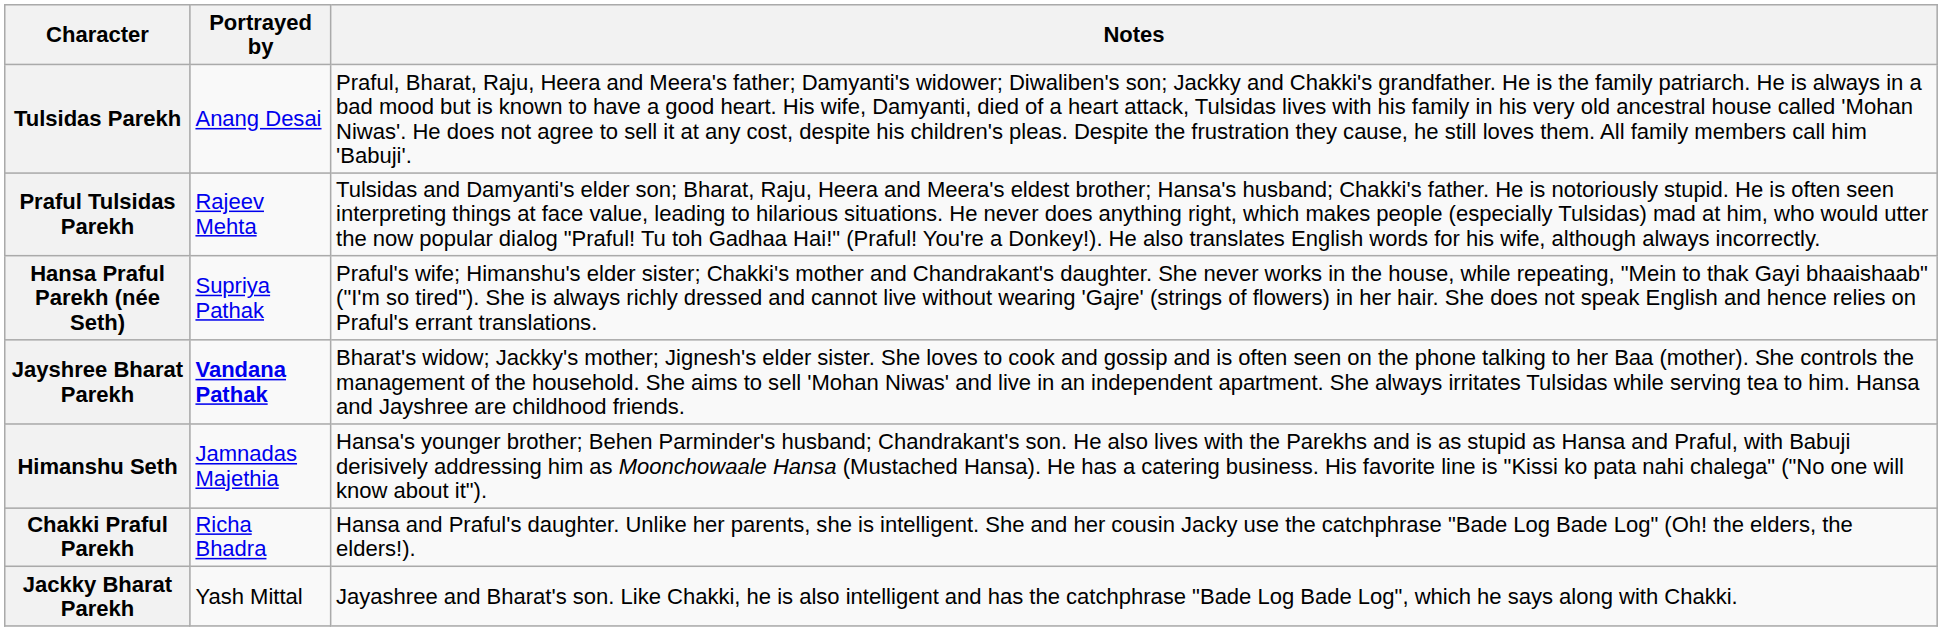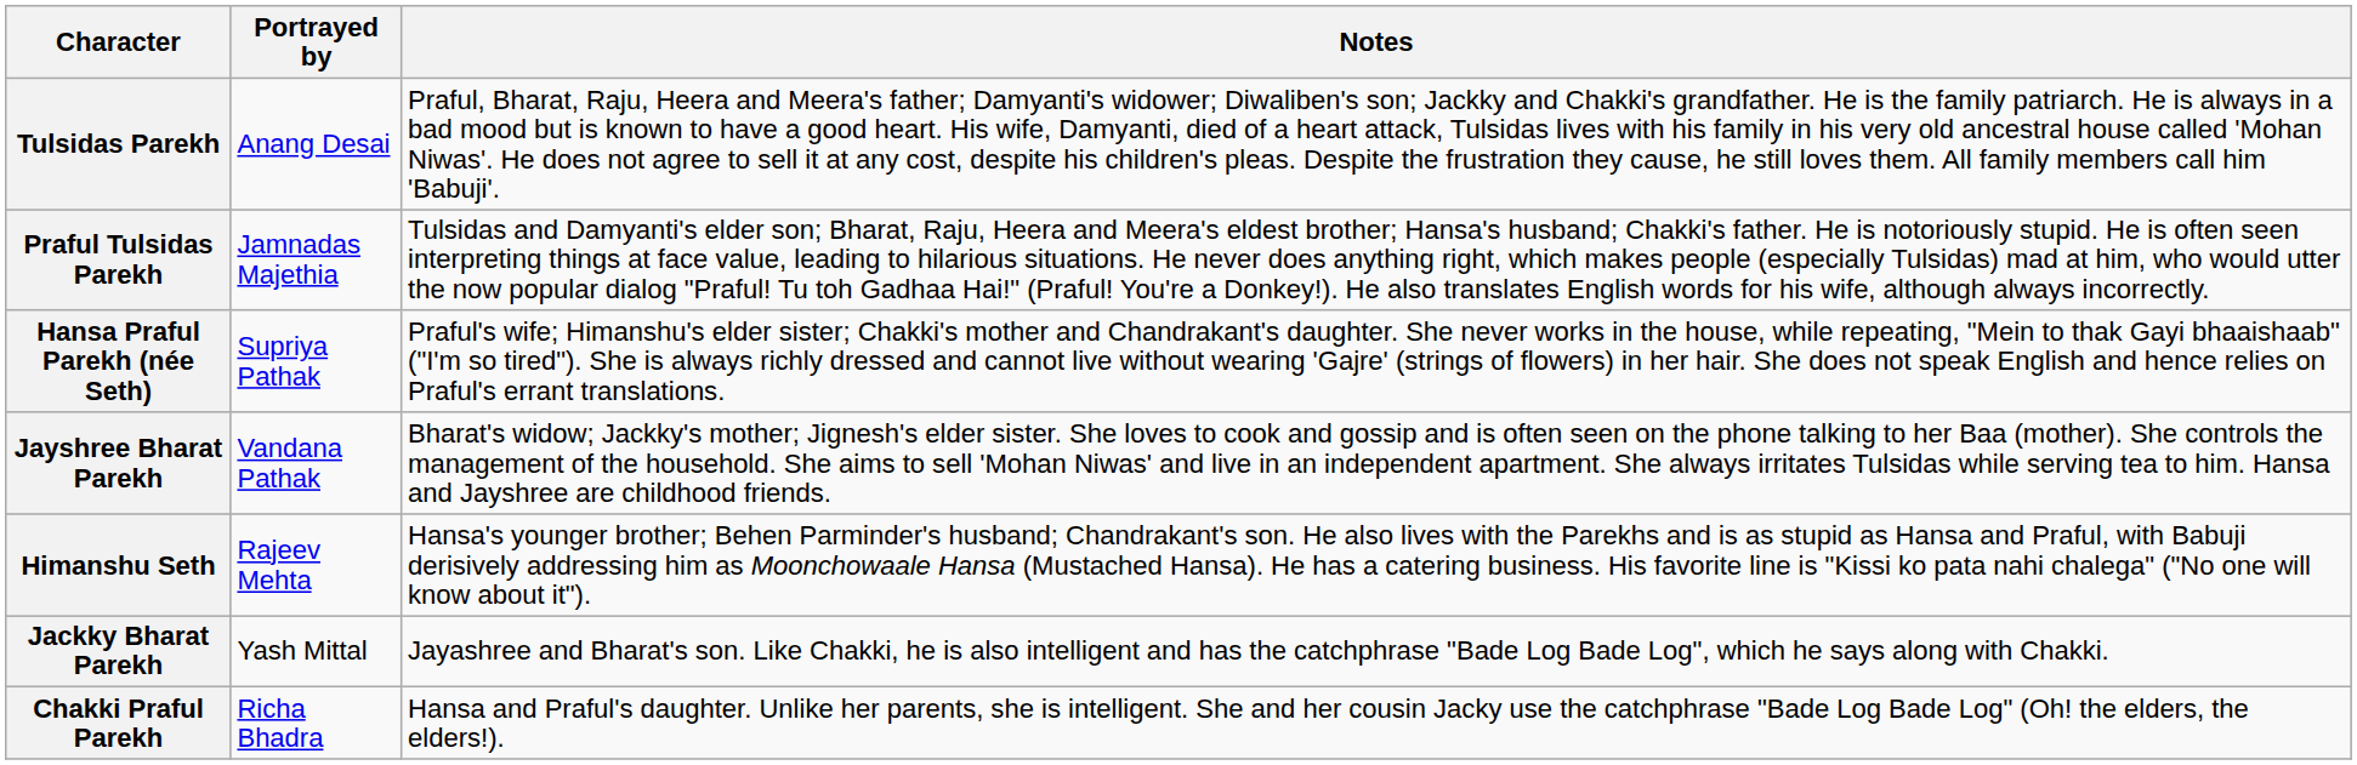Praful Tulsidas Parekh | Portrayed by: Rajeev Mehta -> Jamnadas Majethia
Jayshree Bharat Parekh | Portrayed by: bold -> normal
Himanshu Seth | Portrayed by: Jamnadas Majethia -> Rajeev Mehta
rows swapped: Chakki Praful Parekh <-> Jackky Bharat Parekh
